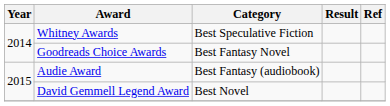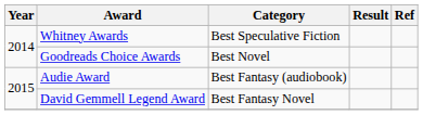Goodreads Choice Awards | Category: Best Fantasy Novel -> Best Novel
David Gemmell Legend Award | Category: Best Novel -> Best Fantasy Novel
